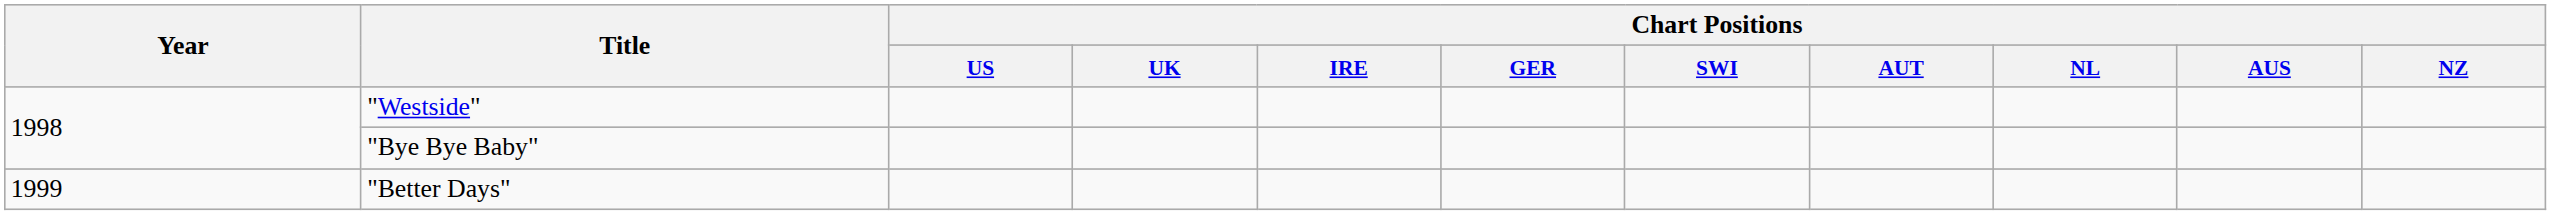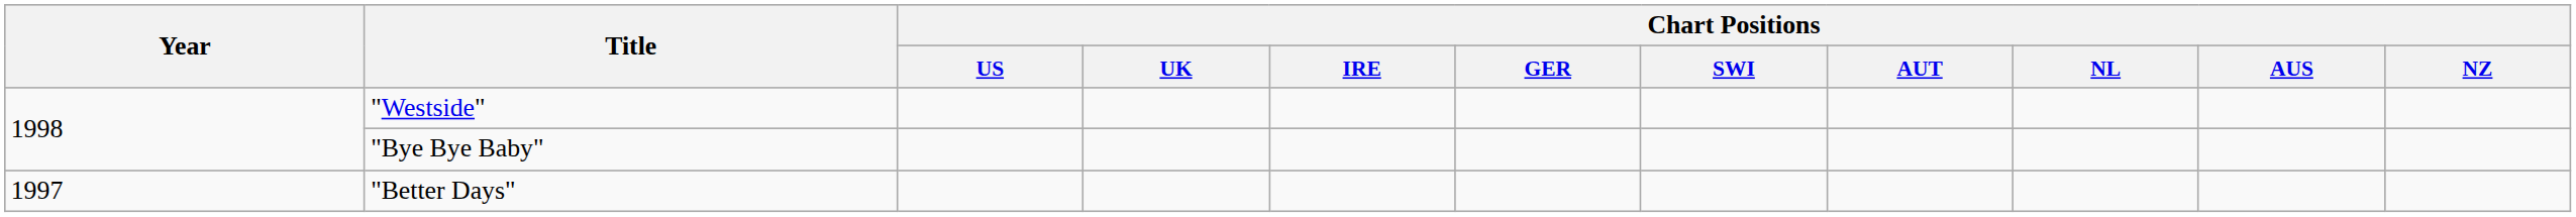"Better Days" | Year: 1999 -> 1997
